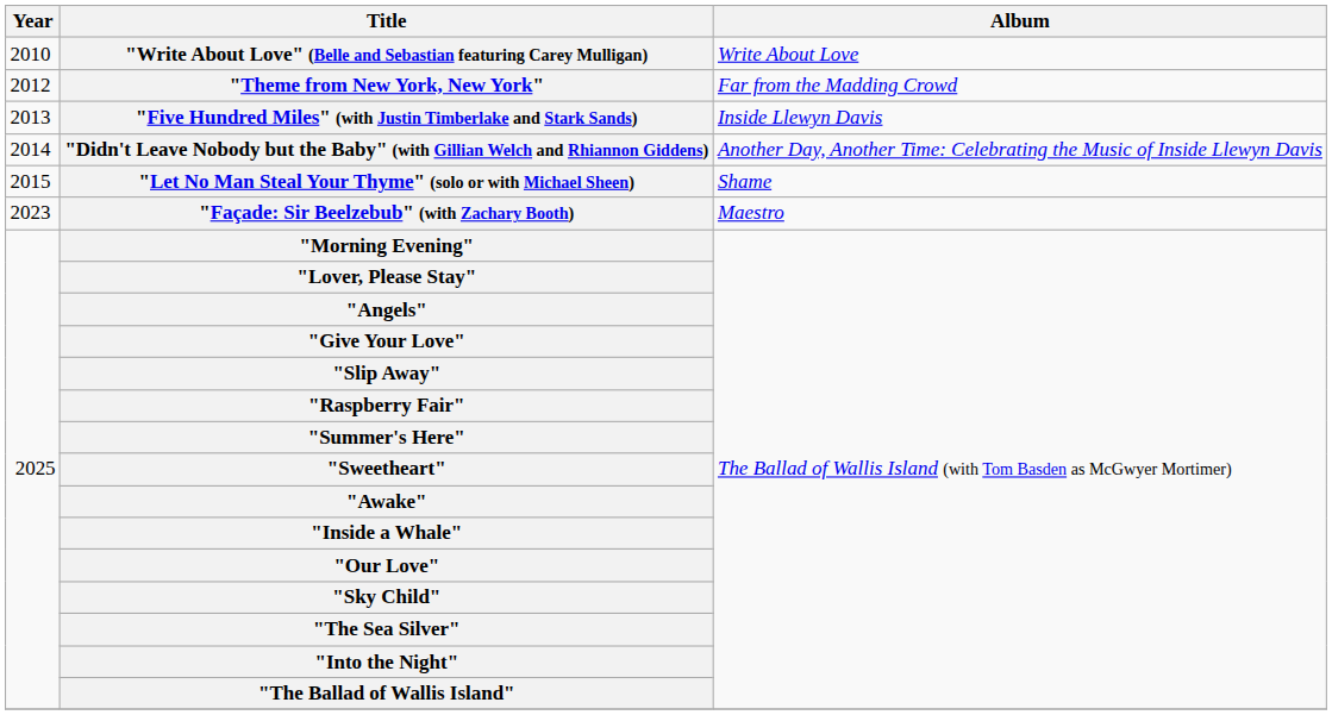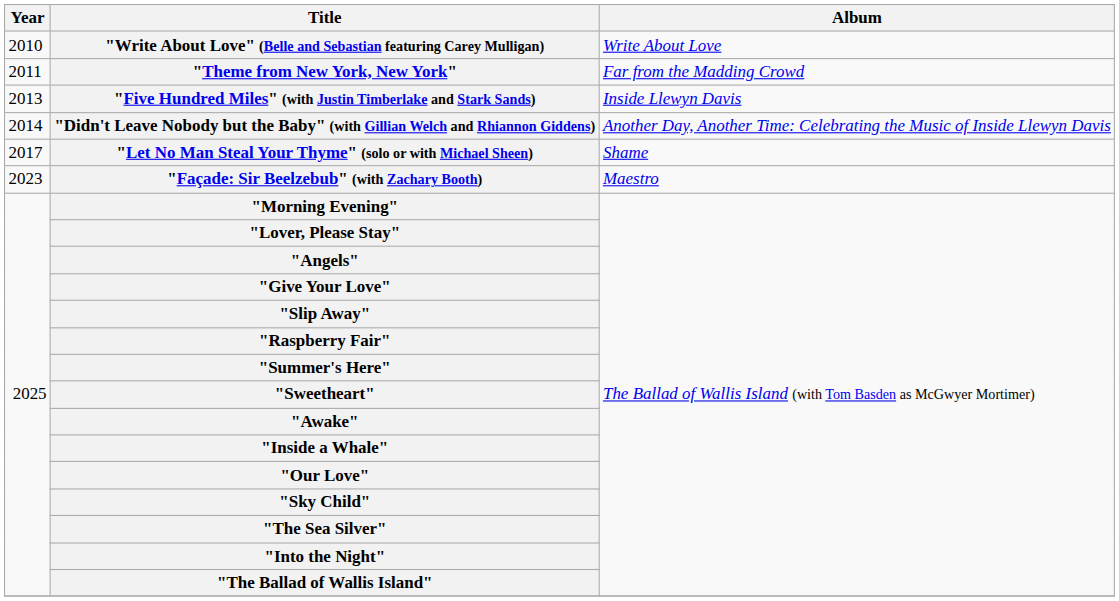"Theme from New York, New York" | Year: 2012 -> 2011
"Let No Man Steal Your Thyme" (solo or with Michael Sheen) | Year: 2015 -> 2017
